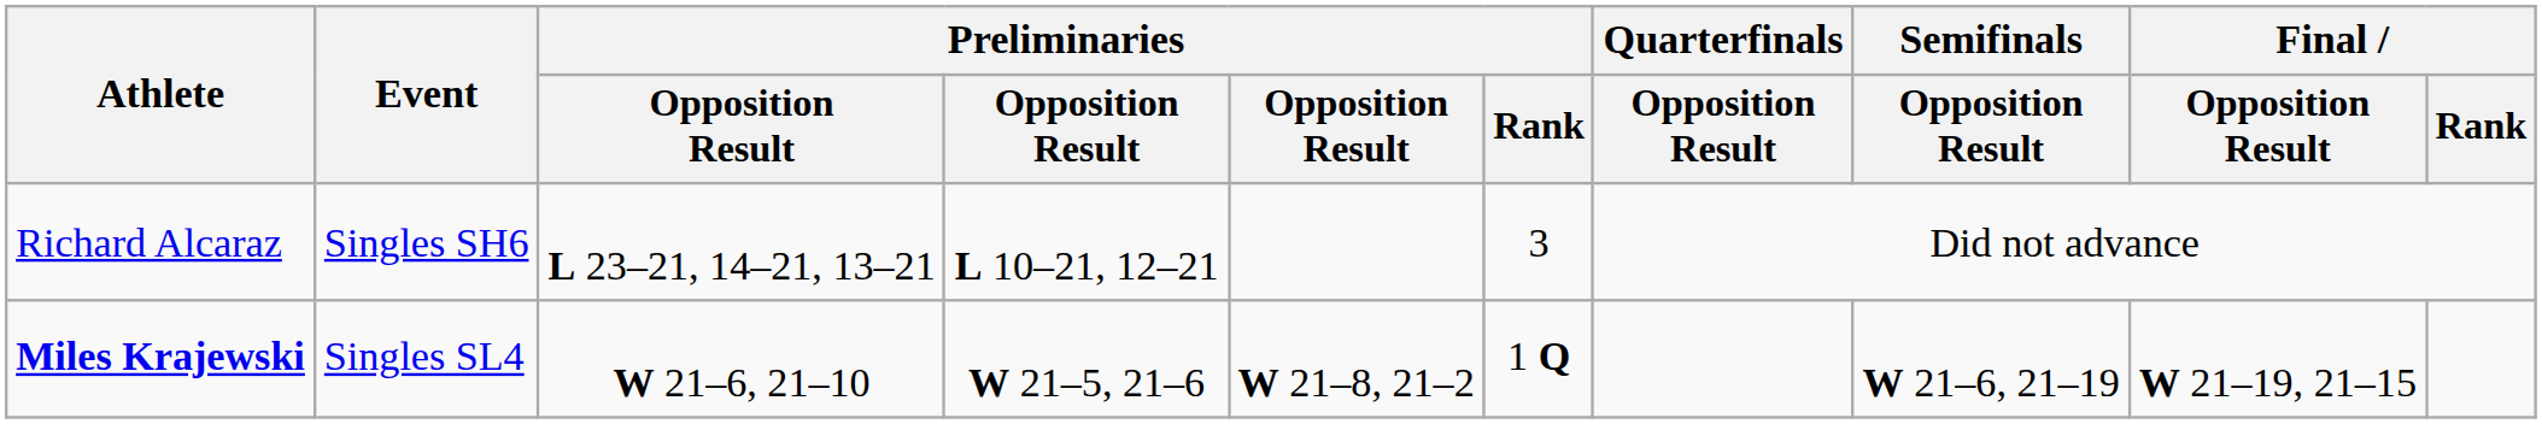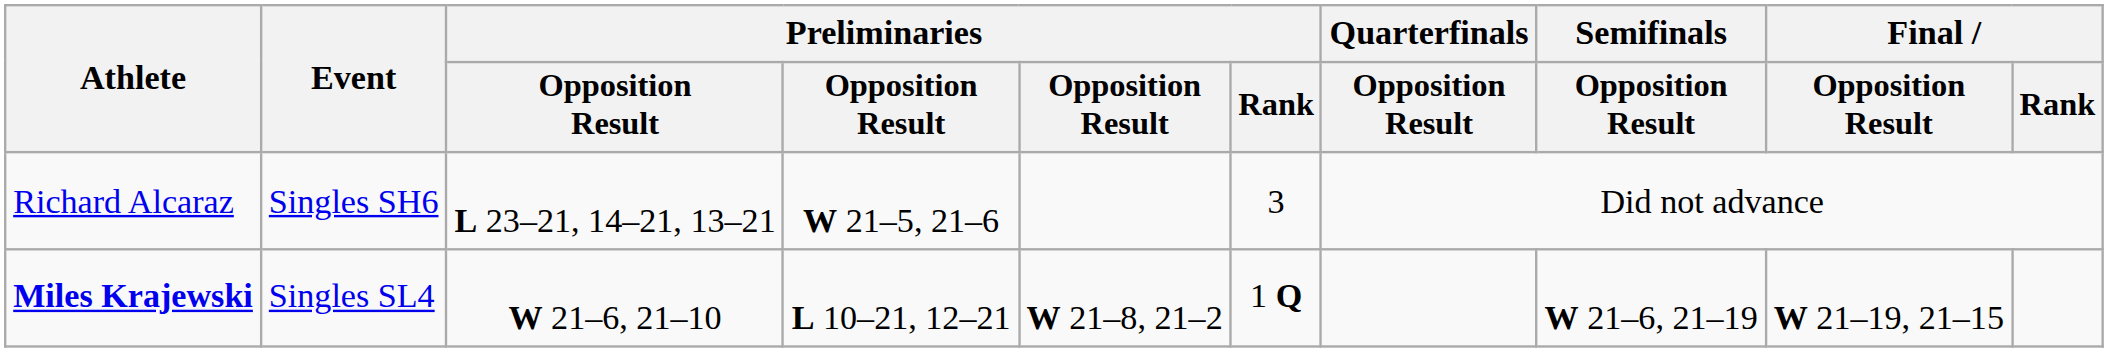Richard Alcaraz | column 4: L 10–21, 12–21 -> W 21–5, 21–6
Miles Krajewski | column 4: W 21–5, 21–6 -> L 10–21, 12–21
